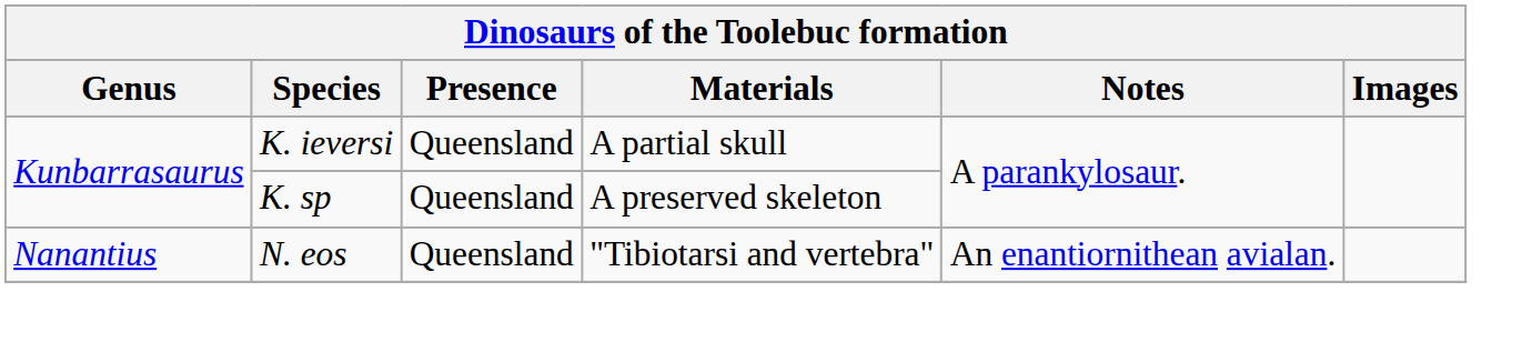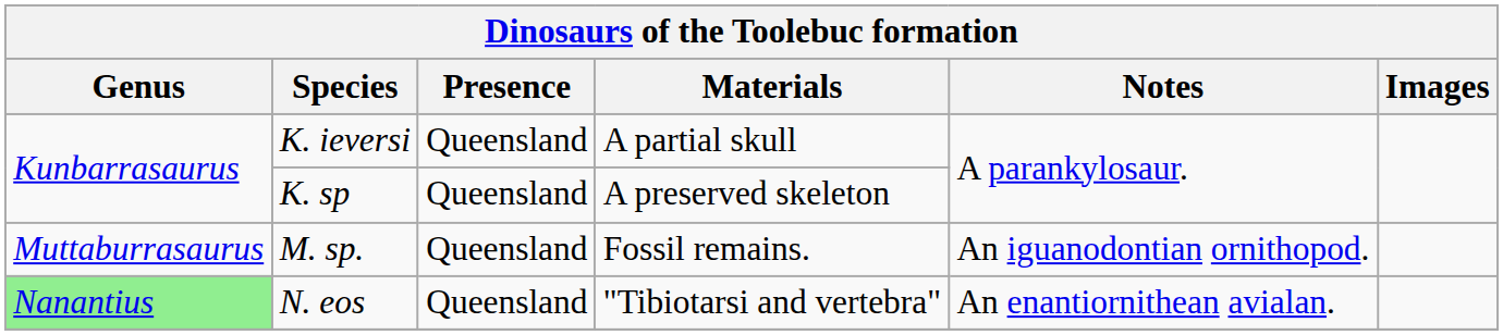+ row: Muttaburrasaurus | M. sp. | Queensland | Fossil remains. | An iguanodontian ornithopod.
N. eos | Genus: no background -> lightgreen background
